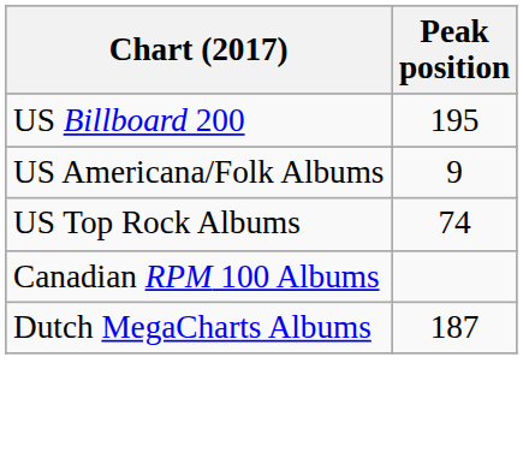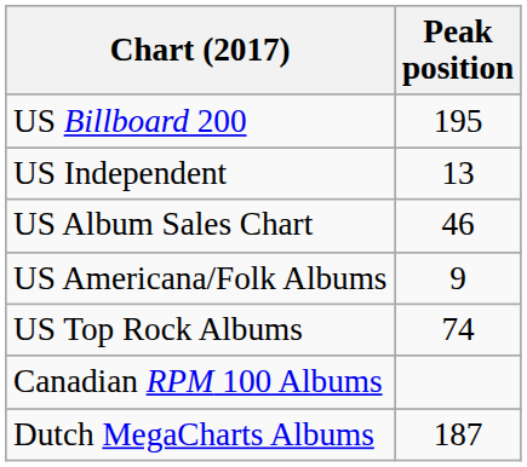+ row: US Independent | 13
+ row: US Album Sales Chart | 46
